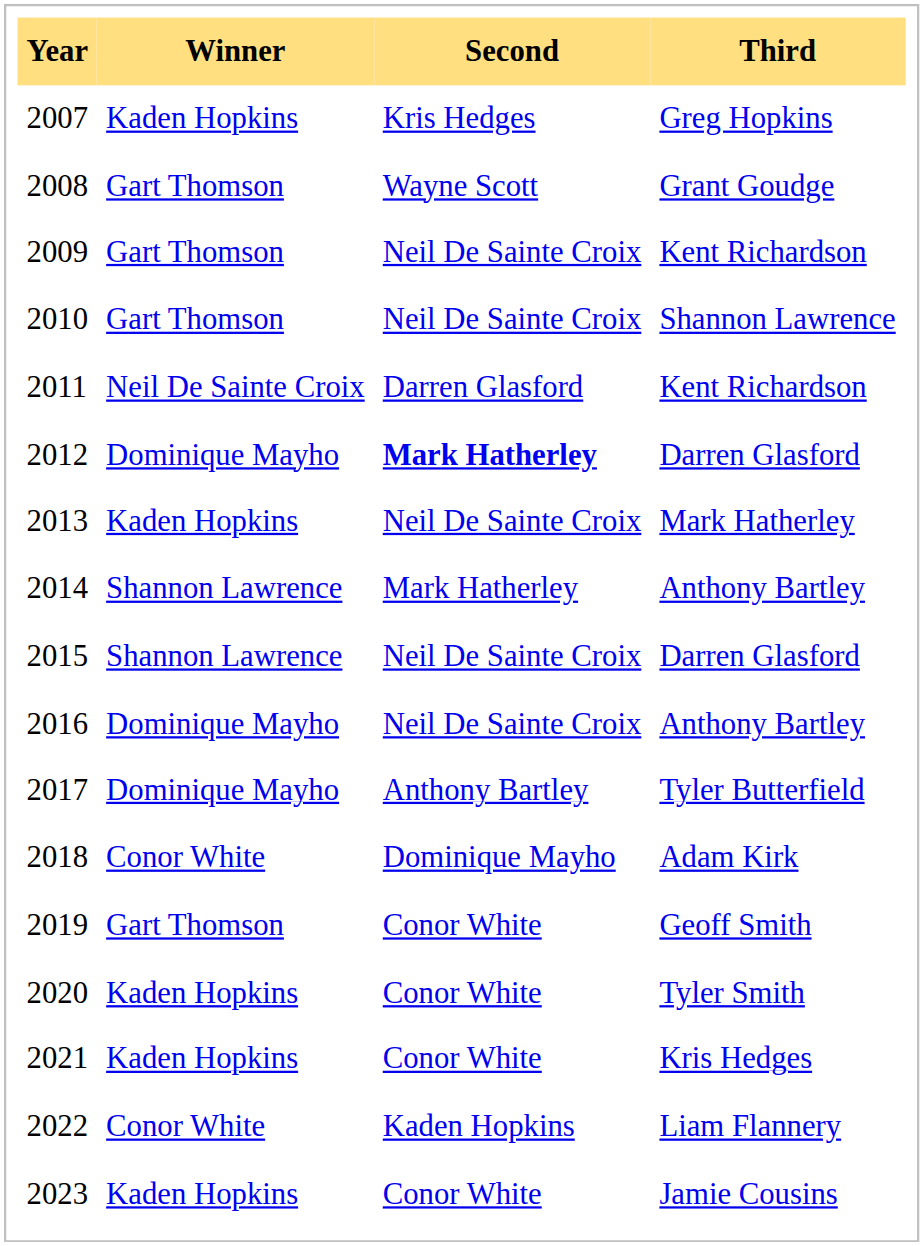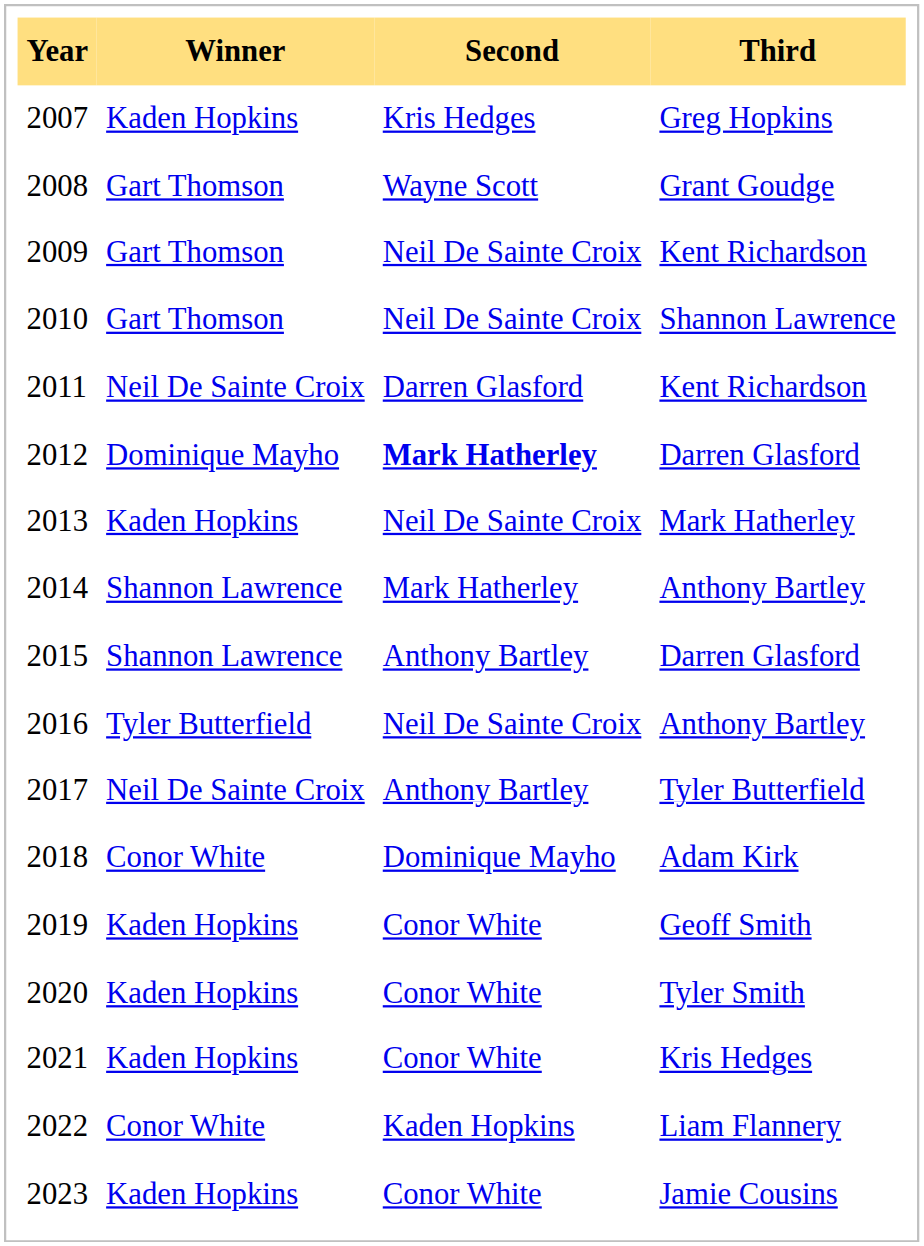2015 | Second: Neil De Sainte Croix -> Anthony Bartley
2016 | Winner: Dominique Mayho -> Tyler Butterfield
2017 | Winner: Dominique Mayho -> Neil De Sainte Croix
2019 | Winner: Gart Thomson -> Kaden Hopkins
